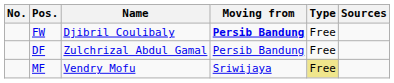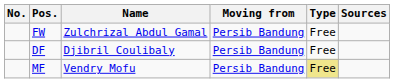FW | Name: Djibril Coulibaly -> Zulchrizal Abdul Gamal
FW | Moving from: bold -> normal
DF | Name: Zulchrizal Abdul Gamal -> Djibril Coulibaly
MF | Moving from: Sriwijaya -> Persib Bandung
